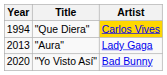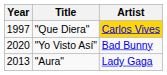"Que Diera" | Year: 1994 -> 1997
rows swapped: "Aura" <-> "Yo Visto Así"
